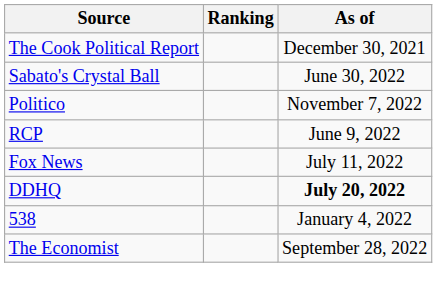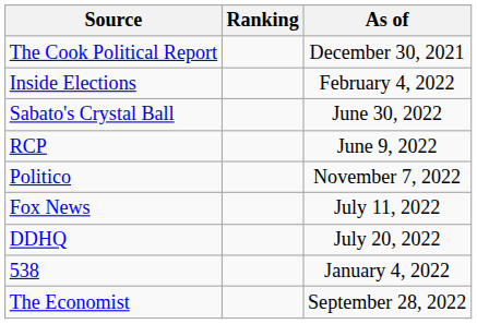+ row: Inside Elections | February 4, 2022
rows swapped: Politico <-> RCP
DDHQ | As of: bold -> normal
